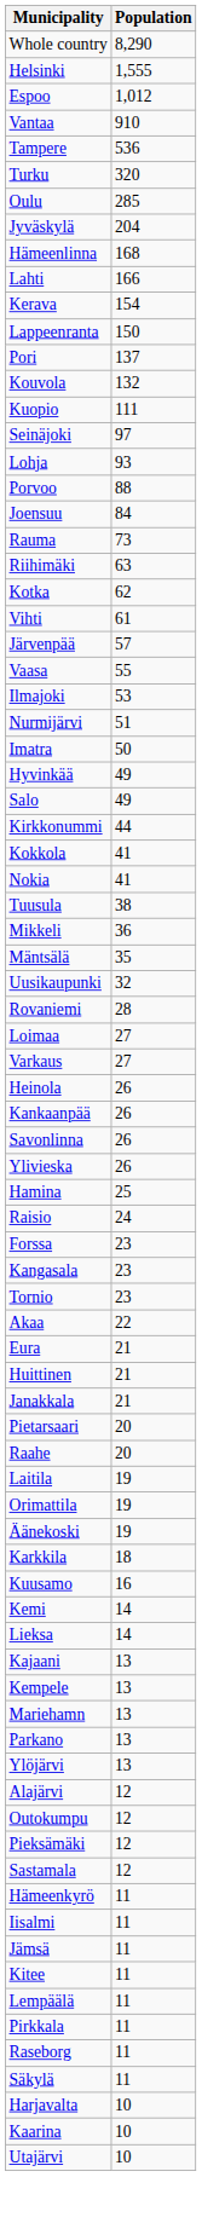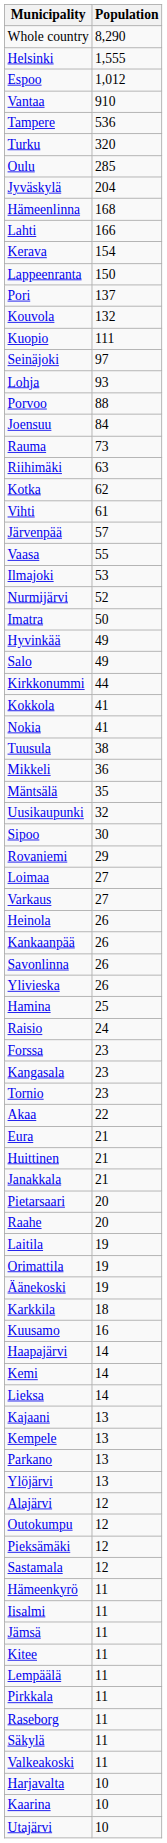Nurmijärvi | Population: 51 -> 52
+ row: Sipoo | 30
Rovaniemi | Population: 28 -> 29
+ row: Haapajärvi | 14
- row: Mariehamn | 13
+ row: Valkeakoski | 11
